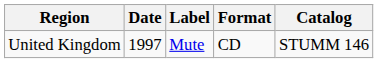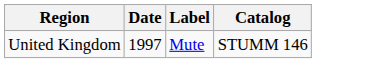- column: Format | CD
